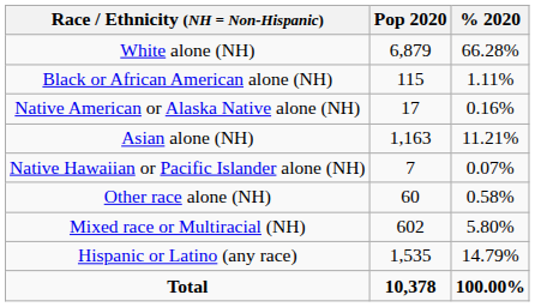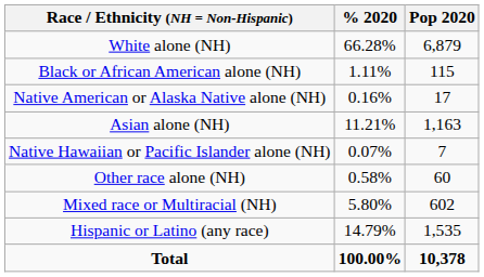columns swapped: Pop 2020 <-> % 2020
